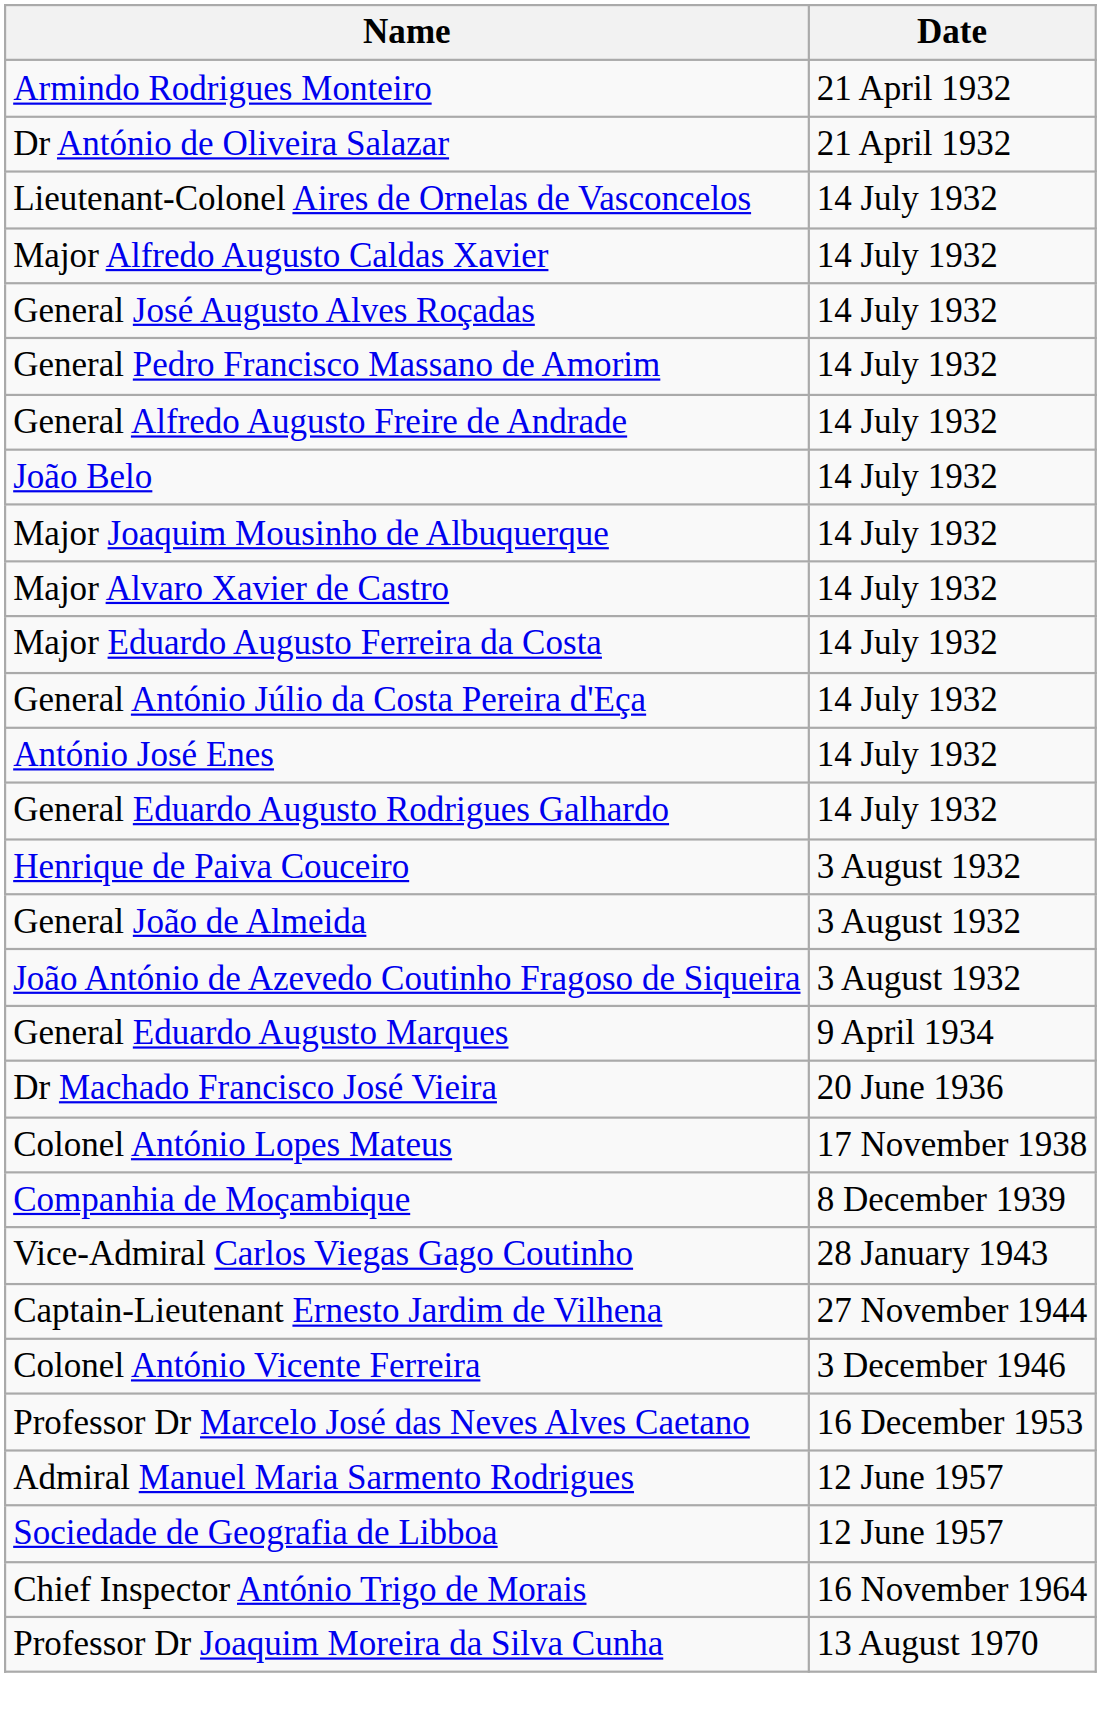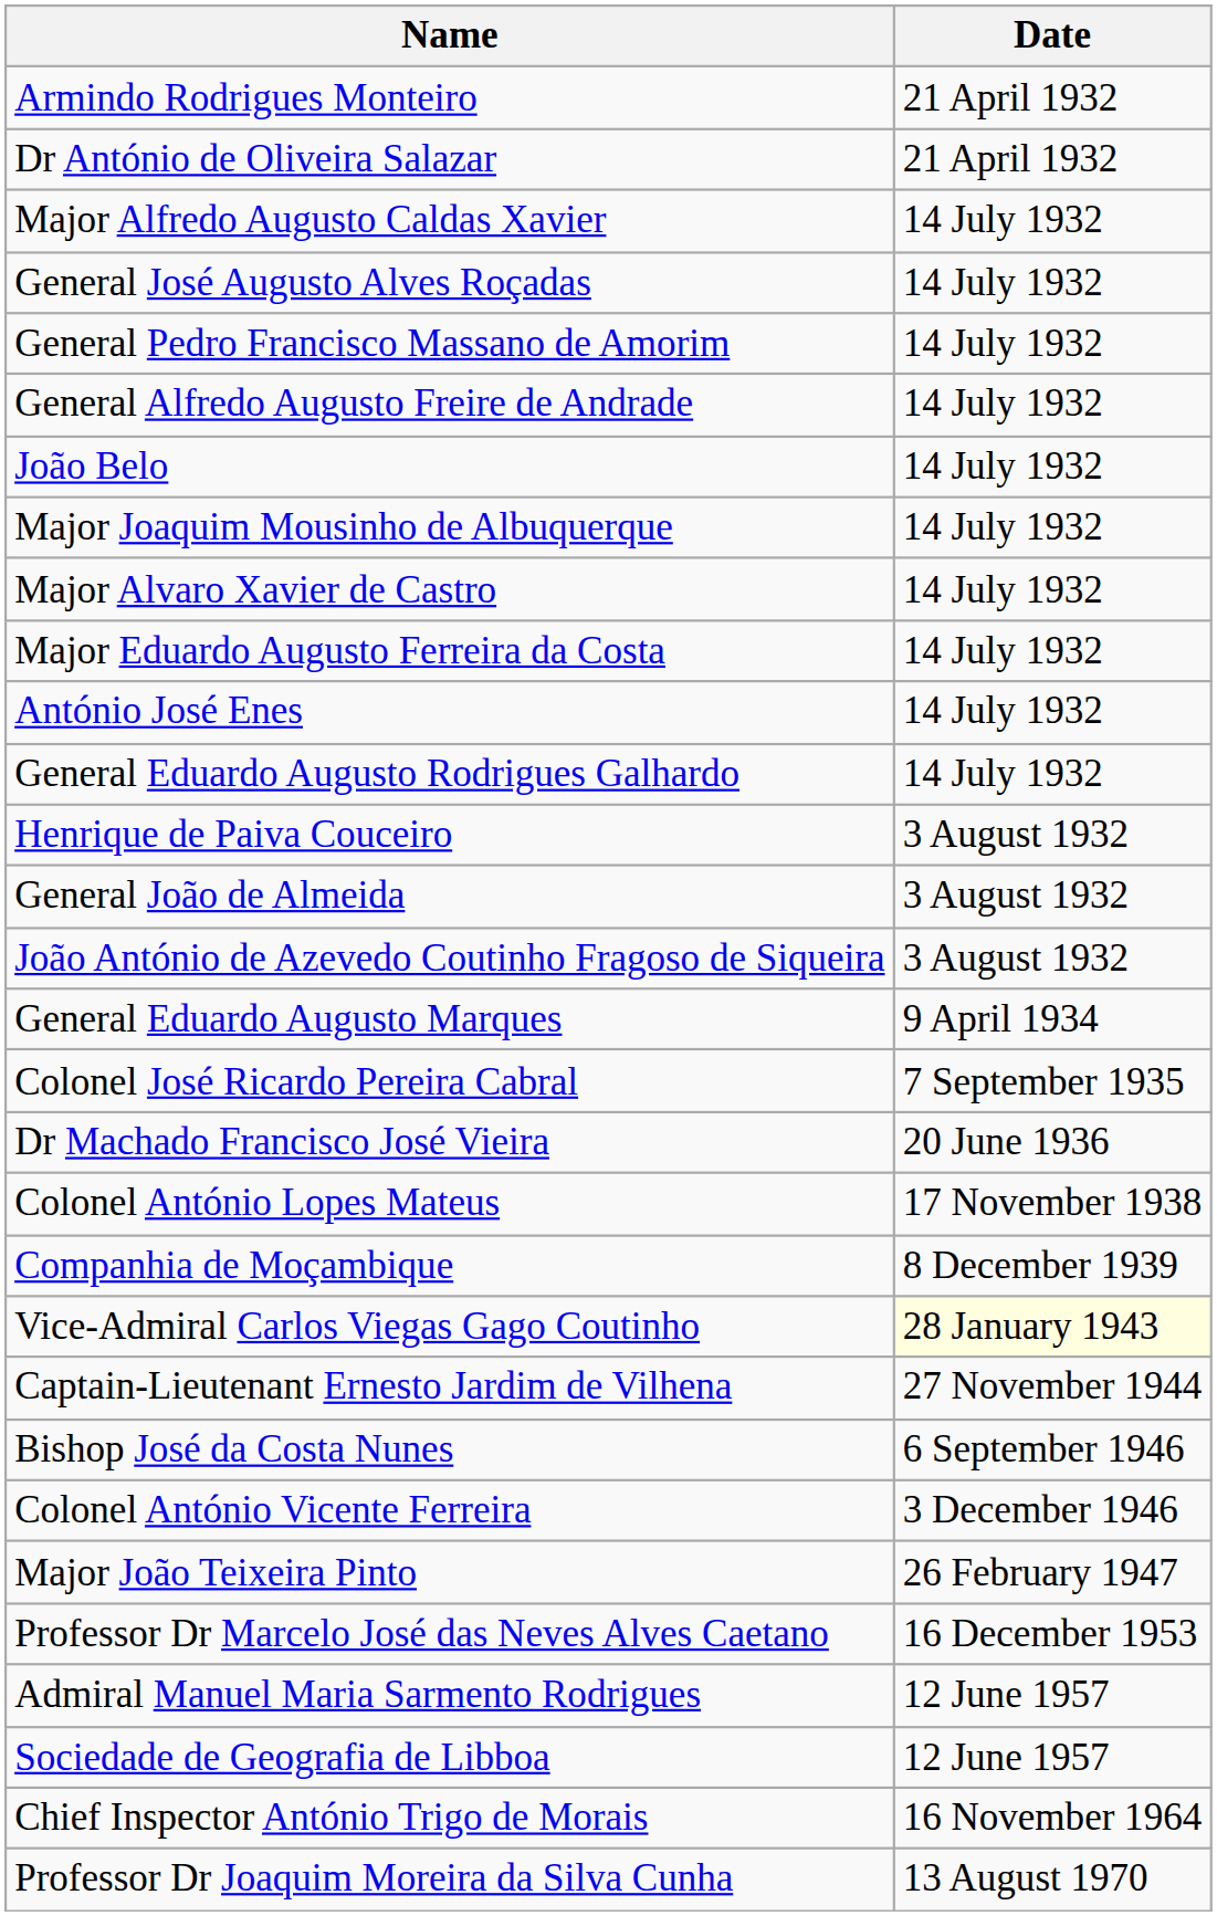- row: Lieutenant-Colonel Aires de Ornelas de Vasconcelos | 14 July 1932
- row: General António Júlio da Costa Pereira d'Eça | 14 July 1932
+ row: Colonel José Ricardo Pereira Cabral | 7 September 1935
Vice-Admiral Carlos Viegas Gago Coutinho | Date: no background -> lightyellow background
+ row: Bishop José da Costa Nunes | 6 September 1946
+ row: Major João Teixeira Pinto | 26 February 1947
